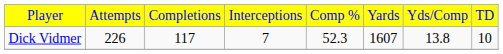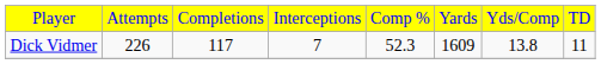Dick Vidmer | column 6: 1607 -> 1609
Dick Vidmer | column 8: 10 -> 11
